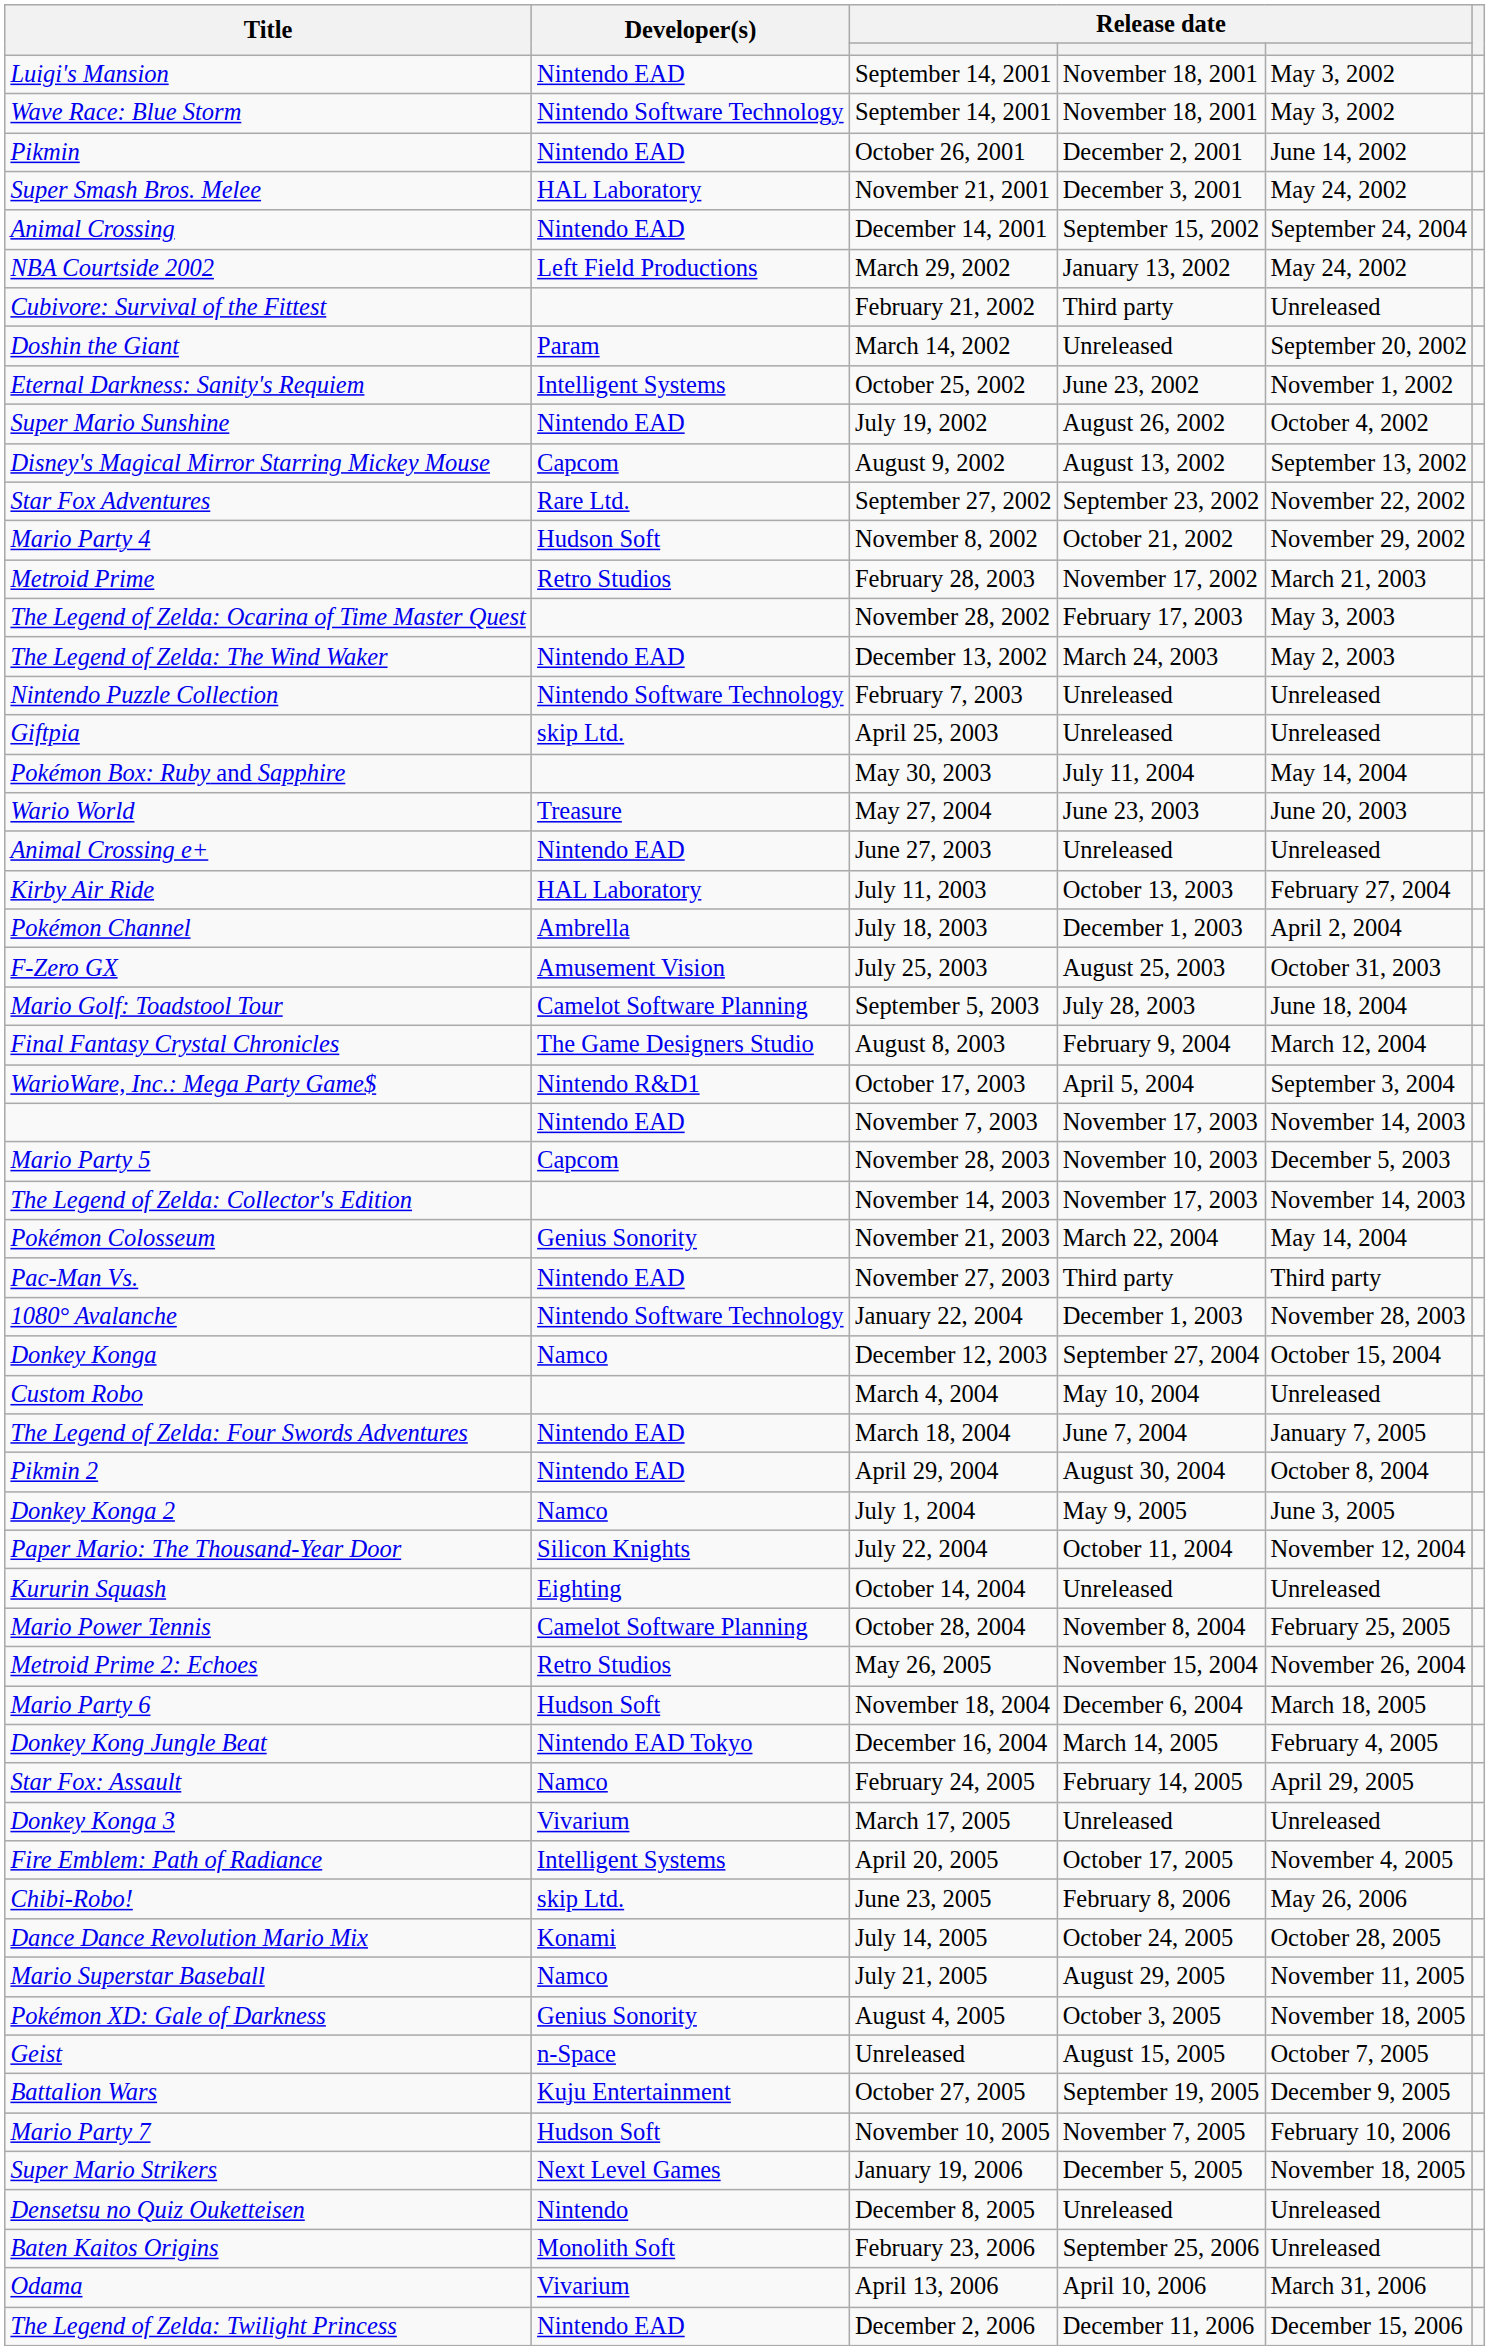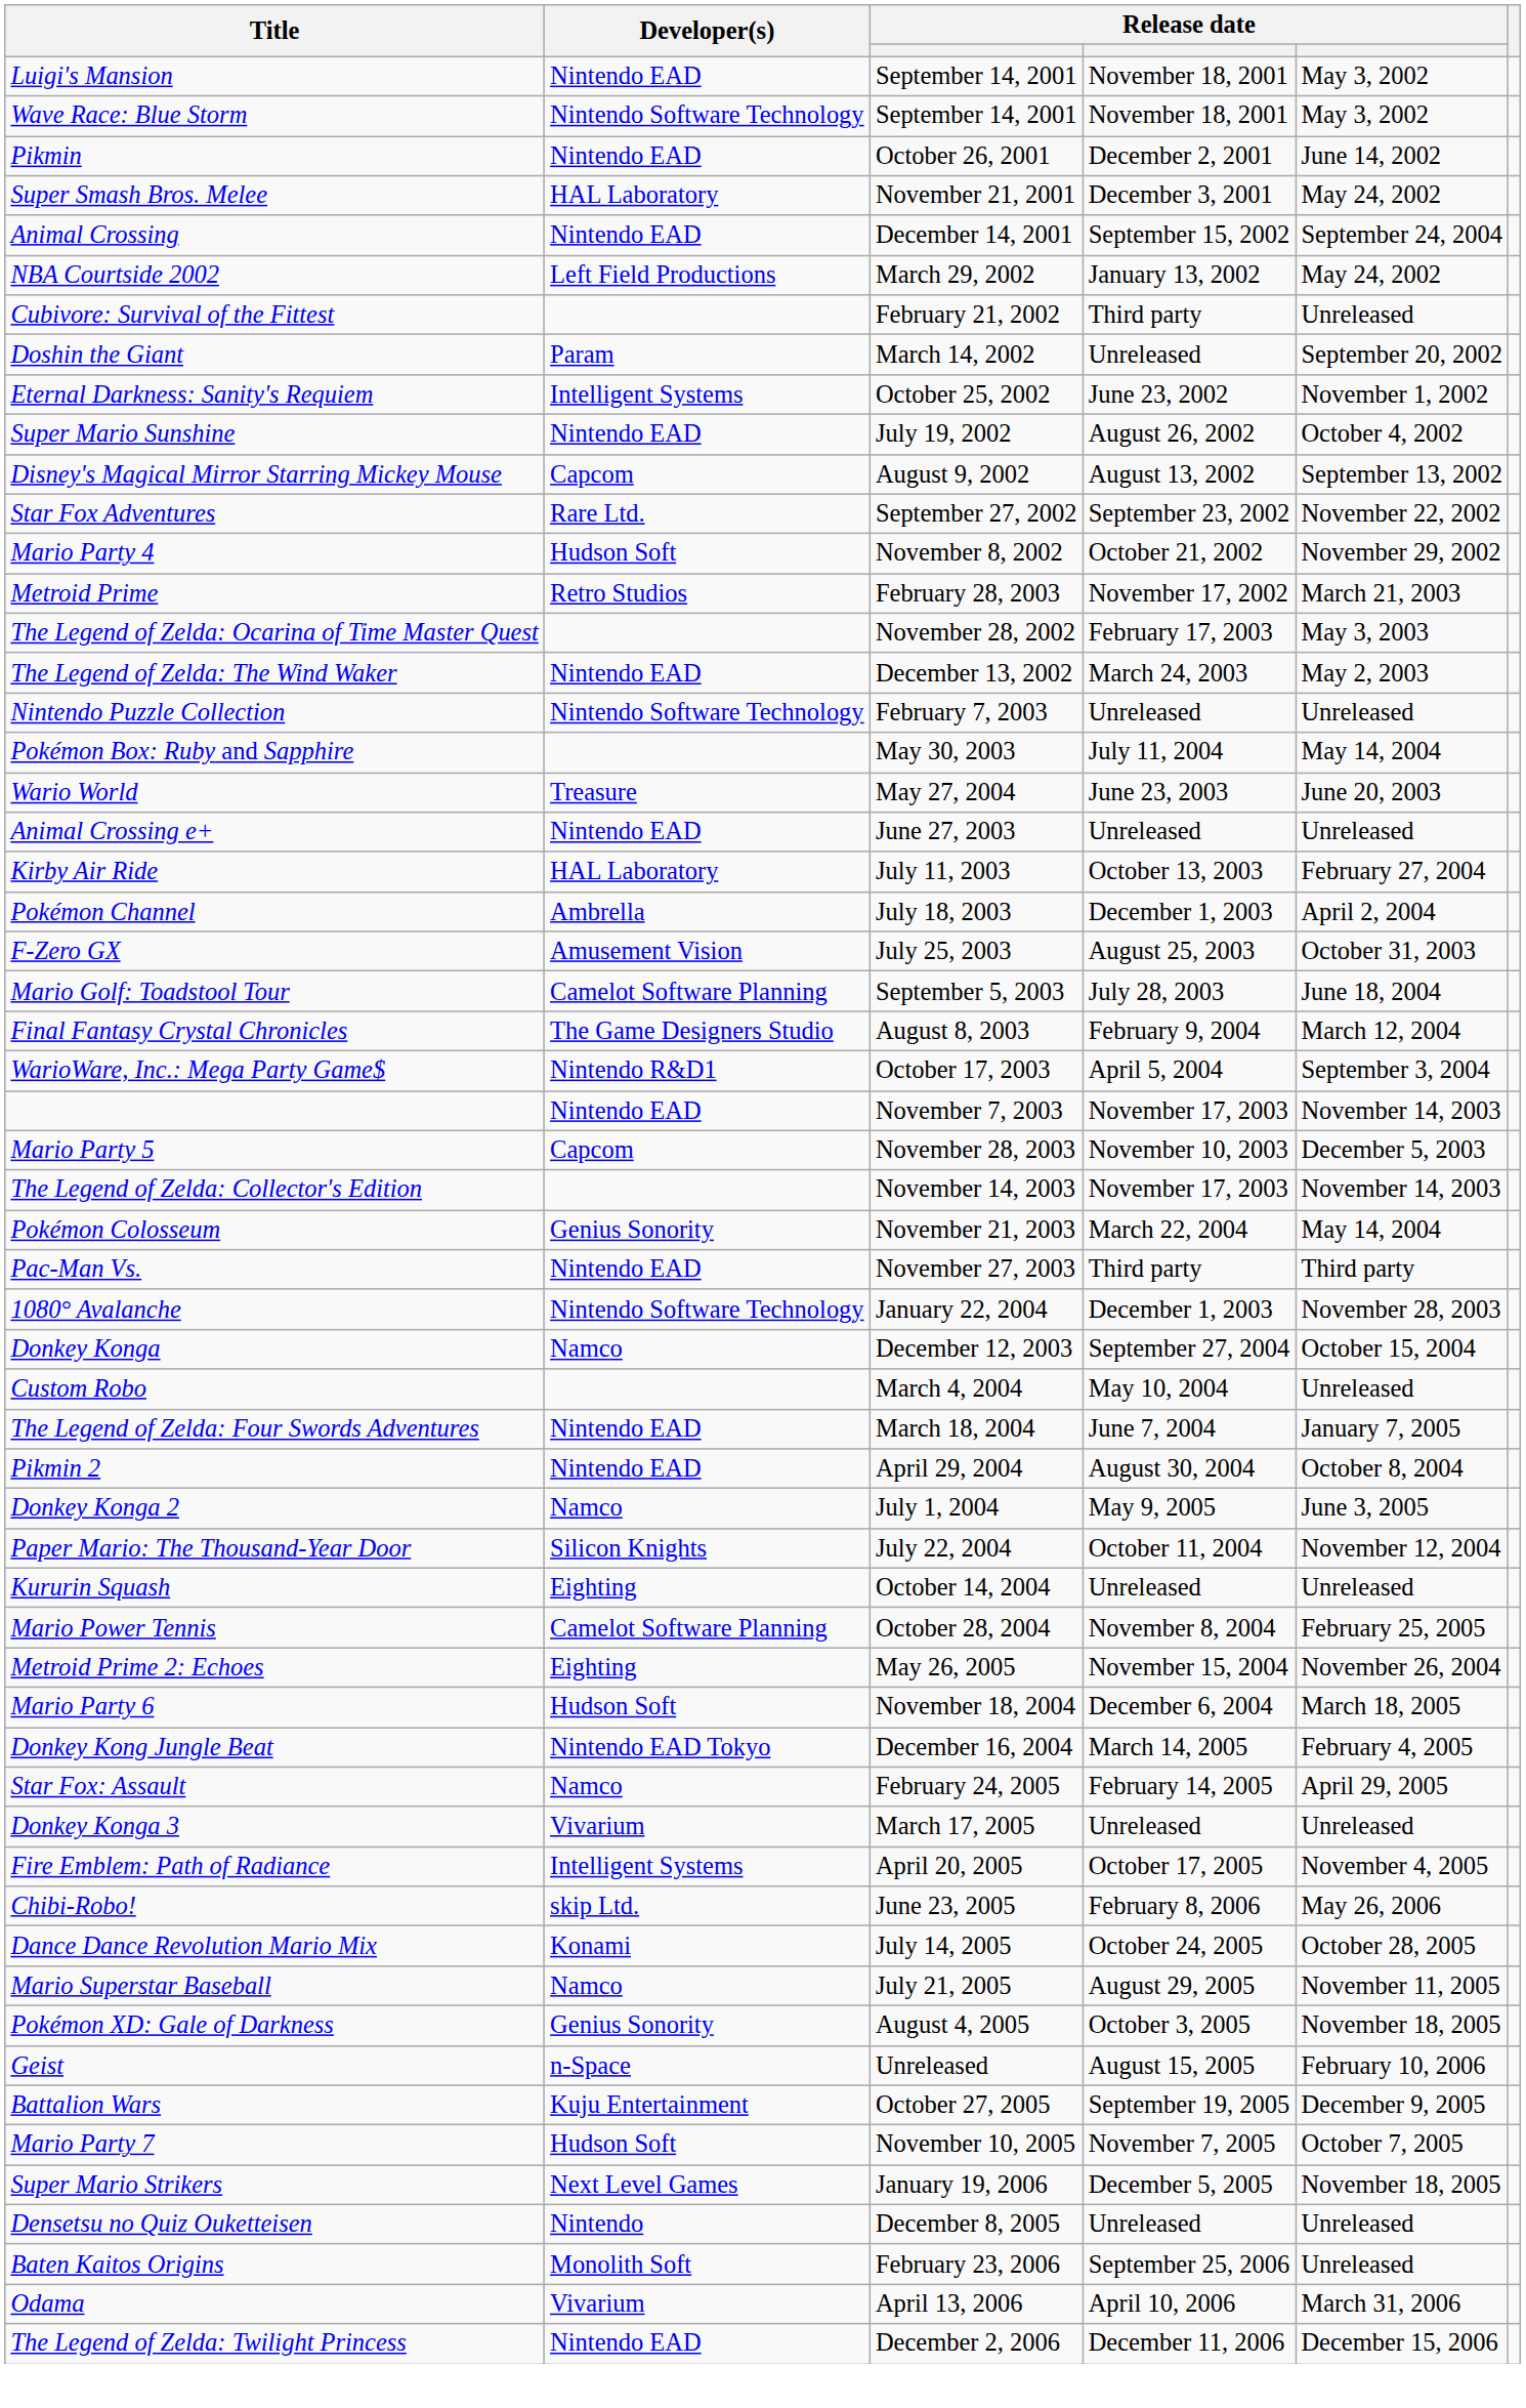- row: Giftpia | skip Ltd. | April 25, 2003 | Unreleased | Unreleased
Metroid Prime 2: Echoes | Developer(s): Retro Studios -> Eighting
Geist | column 5: October 7, 2005 -> February 10, 2006
Mario Party 7 | column 5: February 10, 2006 -> October 7, 2005
